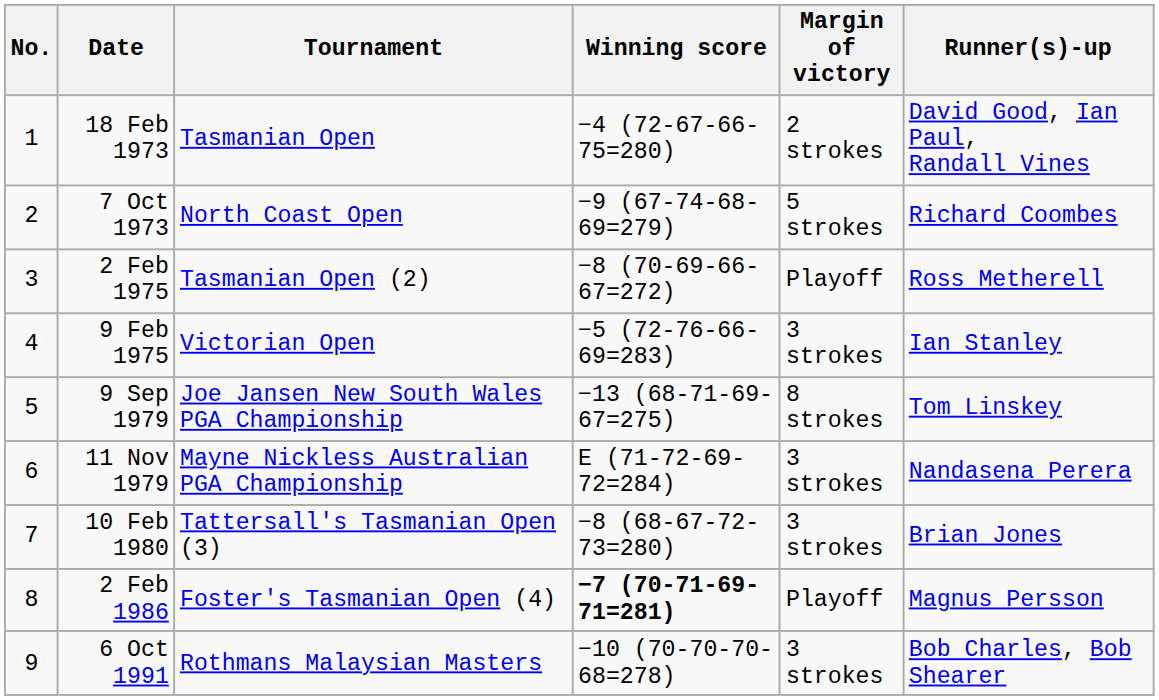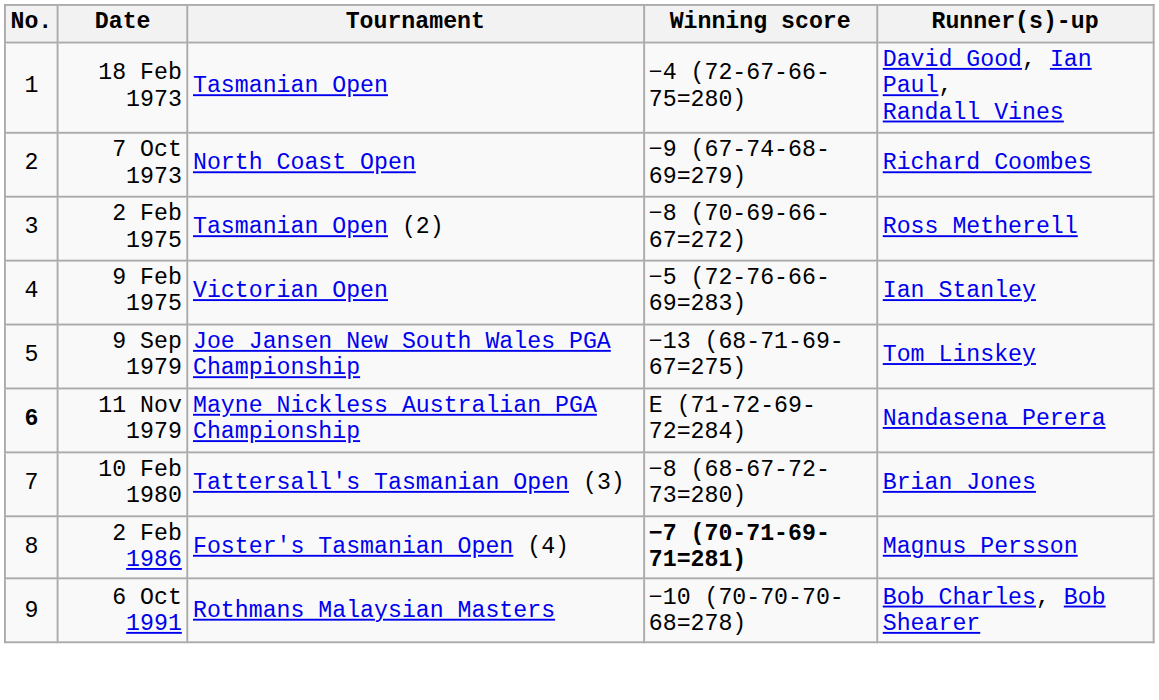- column: Margin of victory | 2 strokes | 5 strokes | Playoff | 3 strokes | 8 strokes | 3 strokes | 3 strokes | Playoff | 3 strokes
11 Nov 1979 | No.: normal -> bold
